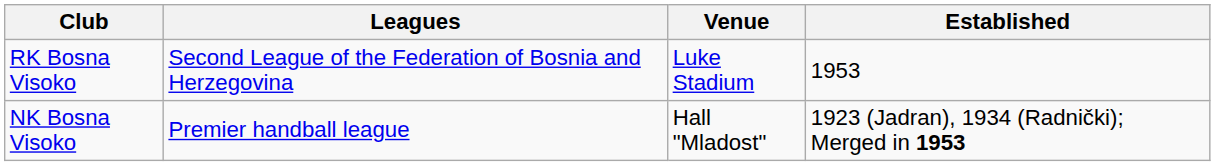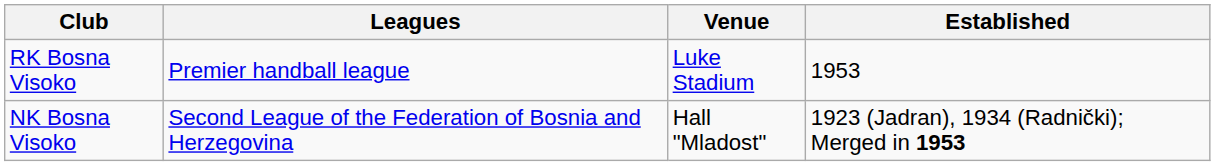RK Bosna Visoko | Leagues: Second League of the Federation of Bosnia and Herzegovina -> Premier handball league
NK Bosna Visoko | Leagues: Premier handball league -> Second League of the Federation of Bosnia and Herzegovina
